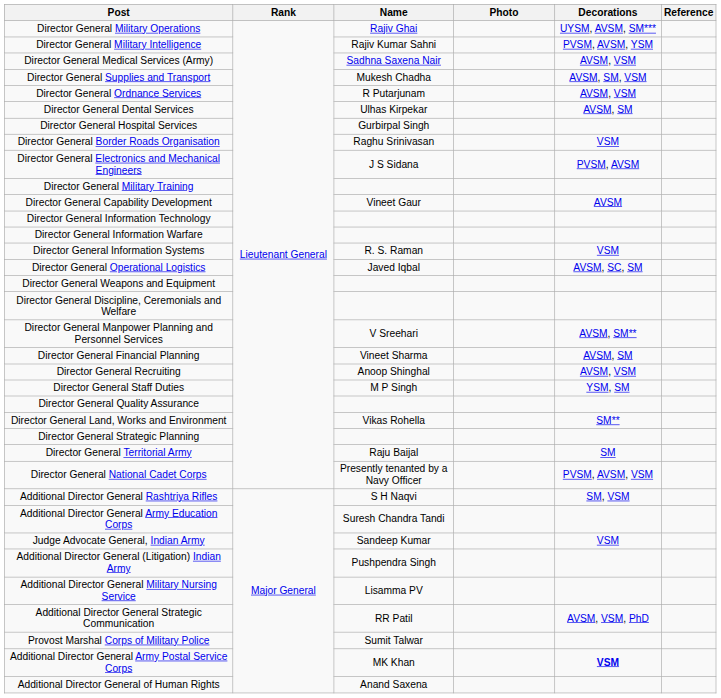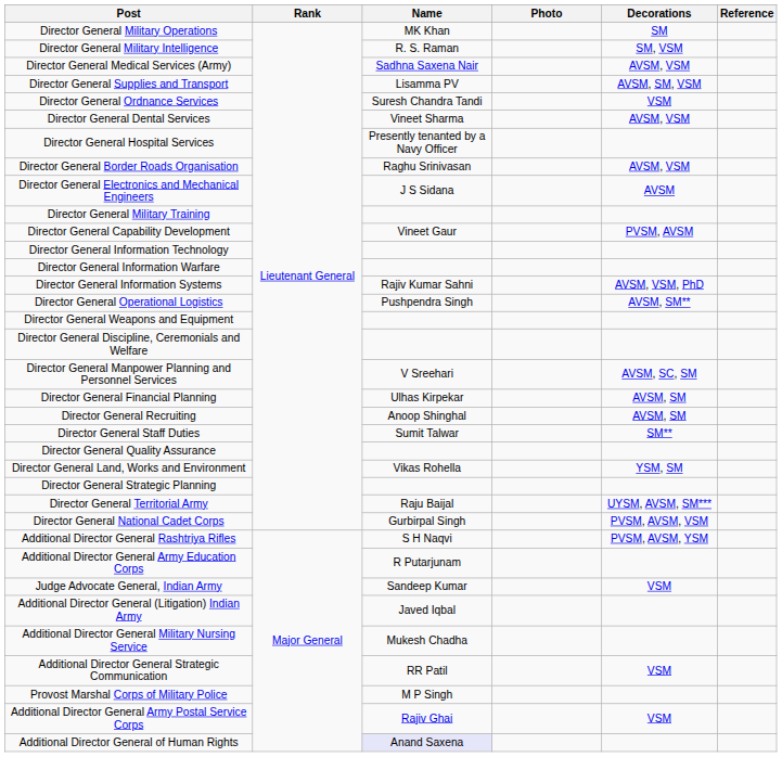Director General Military Operations | Name: Rajiv Ghai -> MK Khan
Director General Military Operations | Decorations: UYSM, AVSM, SM*** -> SM
Director General Military Intelligence | Name: Rajiv Kumar Sahni -> R. S. Raman
Director General Military Intelligence | Decorations: PVSM, AVSM, YSM -> SM, VSM
Director General Supplies and Transport | Name: Mukesh Chadha -> Lisamma PV
Director General Ordnance Services | Name: R Putarjunam -> Suresh Chandra Tandi
Director General Ordnance Services | Decorations: AVSM, VSM -> VSM
Director General Dental Services | Name: Ulhas Kirpekar -> Vineet Sharma
Director General Dental Services | Decorations: AVSM, SM -> AVSM, VSM
Director General Hospital Services | Name: Gurbirpal Singh -> Presently tenanted by a Navy Officer
Director General Border Roads Organisation | Decorations: VSM -> AVSM, VSM
Director General Electronics and Mechanical Engineers | Decorations: PVSM, AVSM -> AVSM
Director General Capability Development | Decorations: AVSM -> PVSM, AVSM
Director General Information Systems | Name: R. S. Raman -> Rajiv Kumar Sahni
Director General Information Systems | Decorations: VSM -> AVSM, VSM, PhD
Director General Operational Logistics | Name: Javed Iqbal -> Pushpendra Singh
Director General Operational Logistics | Decorations: AVSM, SC, SM -> AVSM, SM**
Director General Manpower Planning and Personnel Services | Decorations: AVSM, SM** -> AVSM, SC, SM
Director General Financial Planning | Name: Vineet Sharma -> Ulhas Kirpekar
Director General Recruiting | Decorations: AVSM, VSM -> AVSM, SM
Director General Staff Duties | Name: M P Singh -> Sumit Talwar
Director General Staff Duties | Decorations: YSM, SM -> SM**
Director General Land, Works and Environment | Decorations: SM** -> YSM, SM
Director General Territorial Army | Decorations: SM -> UYSM, AVSM, SM***
Director General National Cadet Corps | Name: Presently tenanted by a Navy Officer -> Gurbirpal Singh
Additional Director General Rashtriya Rifles | Decorations: SM, VSM -> PVSM, AVSM, YSM
Additional Director General Army Education Corps | Name: Suresh Chandra Tandi -> R Putarjunam
Additional Director General (Litigation) Indian Army | Name: Pushpendra Singh -> Javed Iqbal
Additional Director General Military Nursing Service | Name: Lisamma PV -> Mukesh Chadha
Additional Director General Strategic Communication | Decorations: AVSM, VSM, PhD -> VSM
Provost Marshal Corps of Military Police | Name: Sumit Talwar -> M P Singh
Additional Director General Army Postal Service Corps | Name: MK Khan -> Rajiv Ghai
Additional Director General Army Postal Service Corps | Decorations: bold -> normal
Additional Director General of Human Rights | Name: no background -> lavender background
